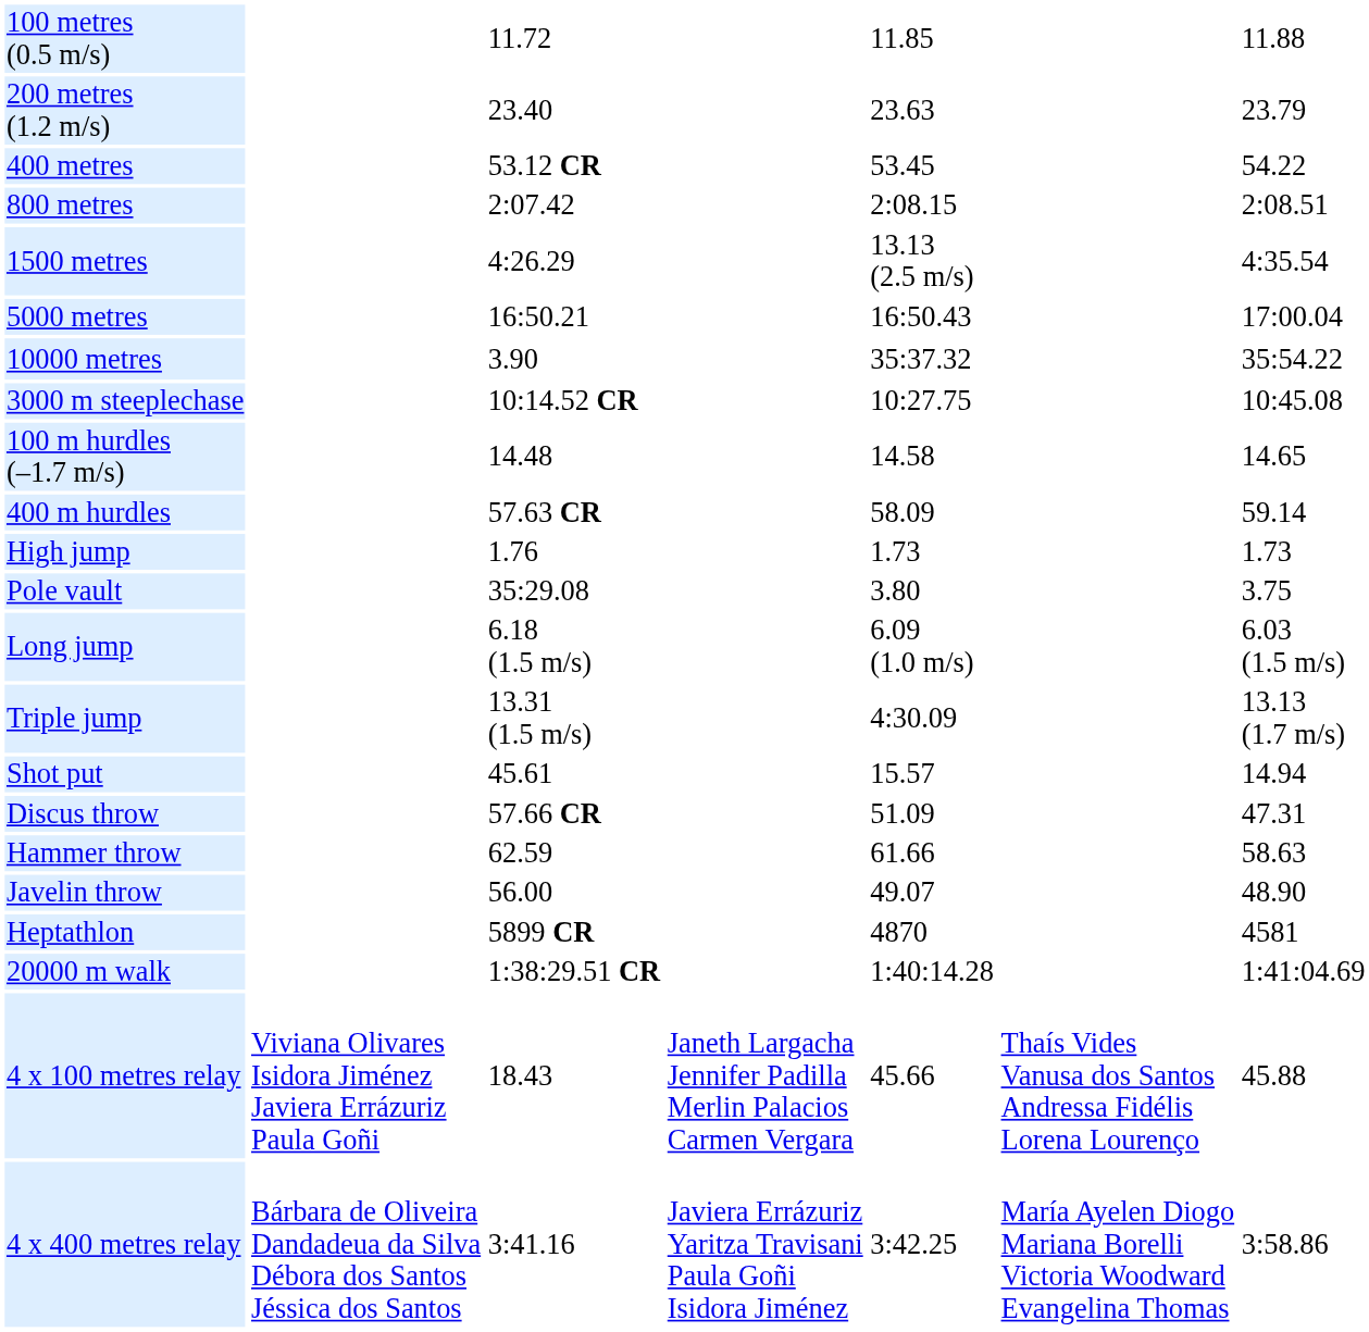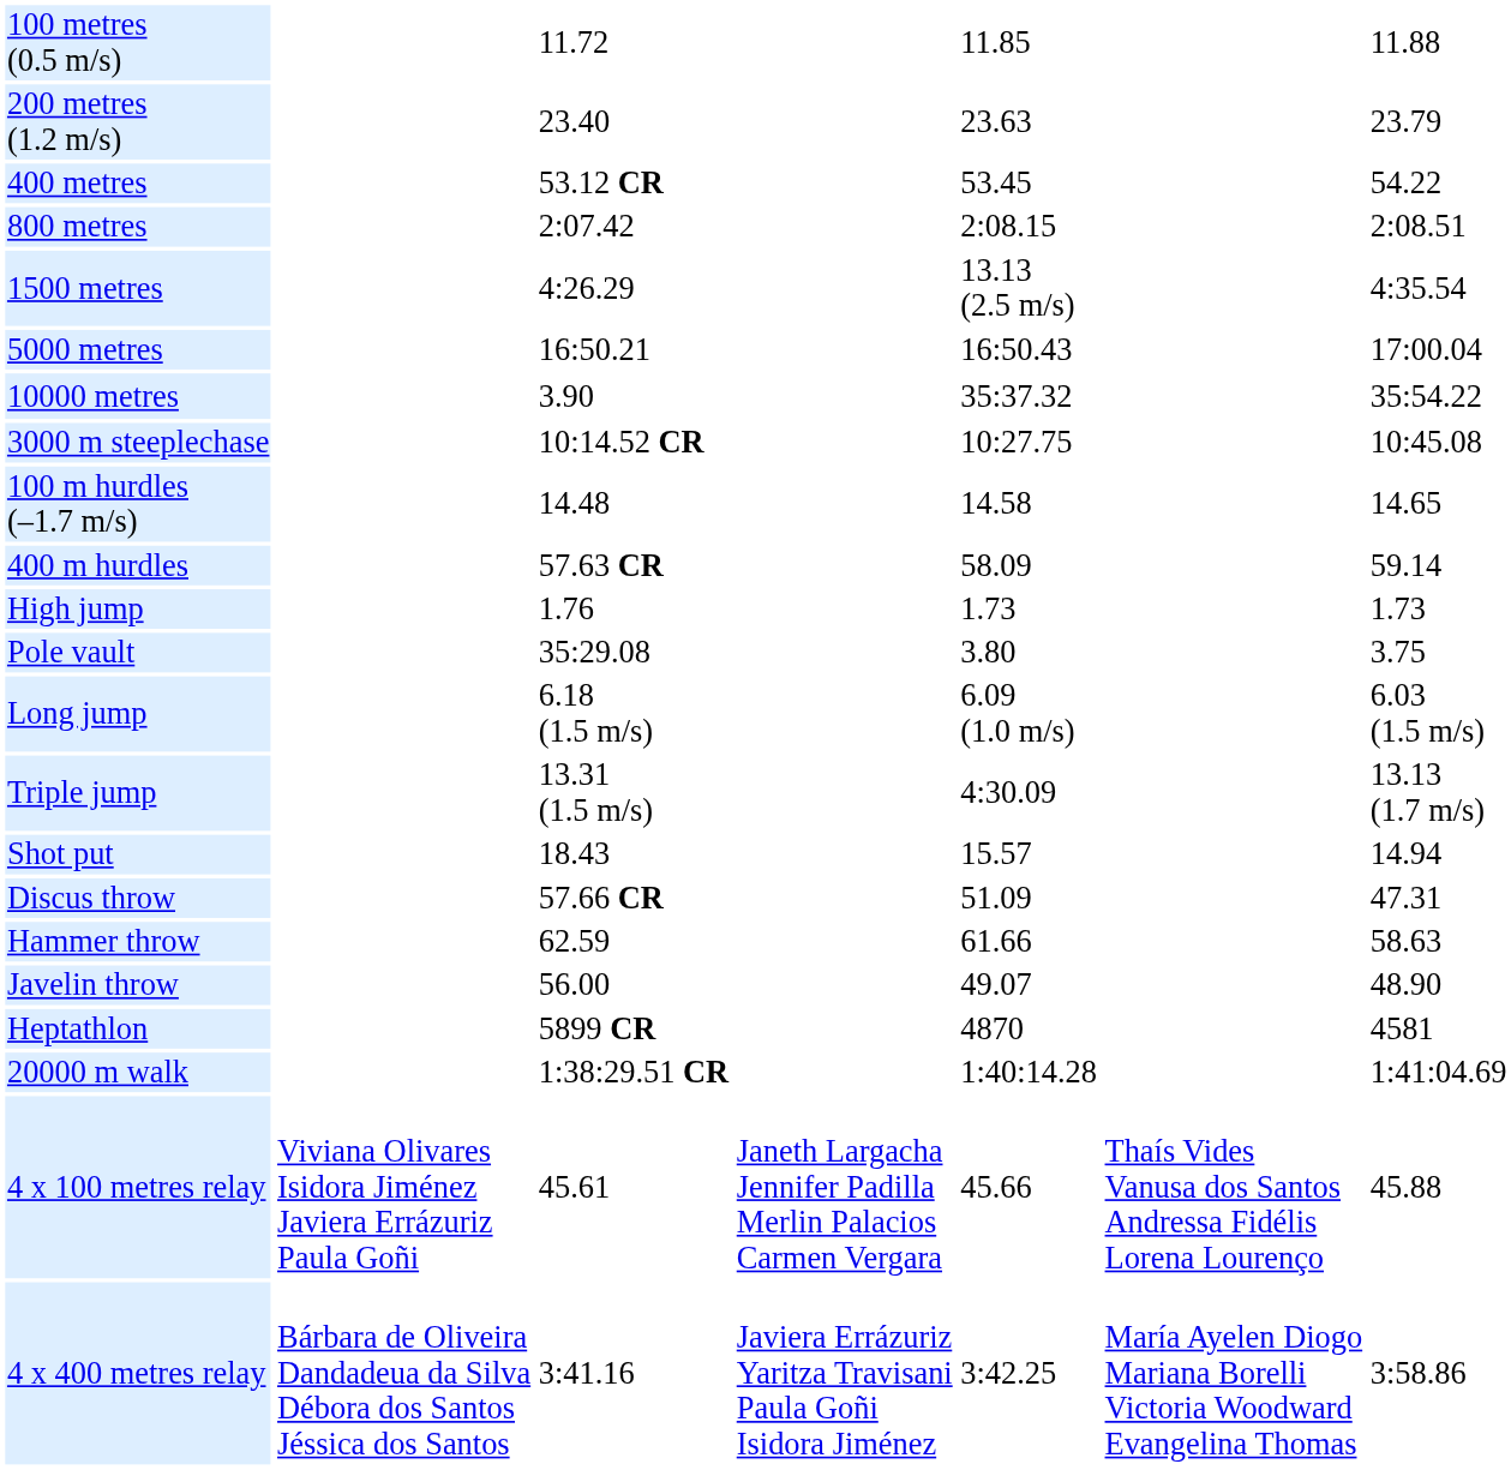Shot put | column 3: 45.61 -> 18.43
4 x 100 metres relay | column 3: 18.43 -> 45.61
